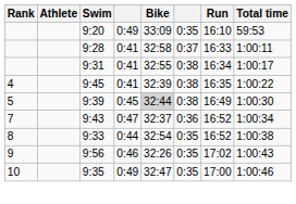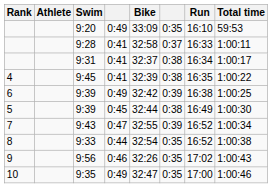9:31 | Bike: 32:55 -> 32:37
+ row: 6 | 9:39 | 0:49 | 32:42 | 0:39 | 16:38 | 1:00:25
5 / 9:39 | Bike: lightgrey background -> no background
9:43 | Bike: 32:37 -> 32:55
9:43 | column 6: 0:36 -> 0:39
